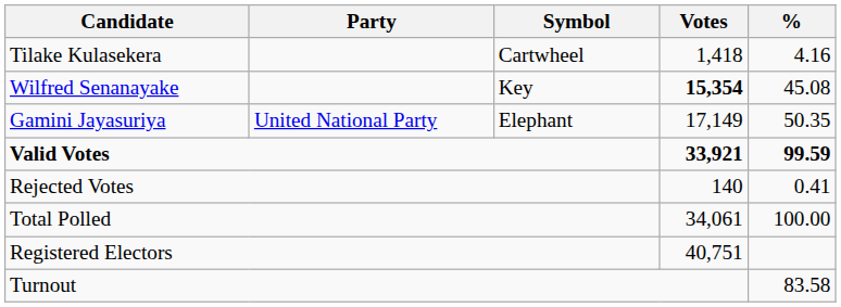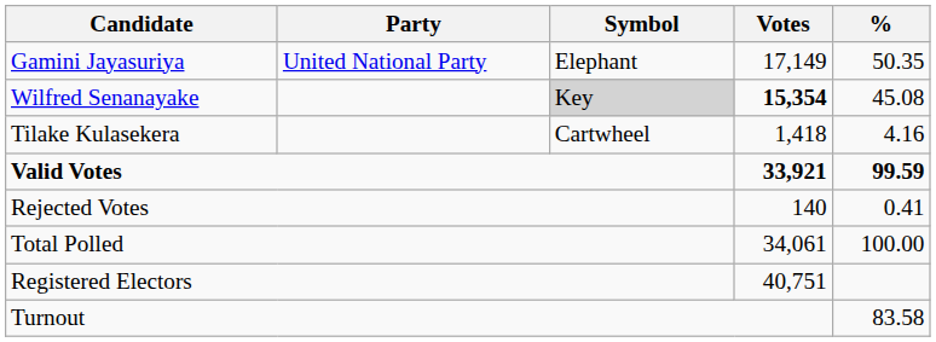rows swapped: Gamini Jayasuriya <-> Tilake Kulasekera
Wilfred Senanayake | Symbol: no background -> lightgrey background
